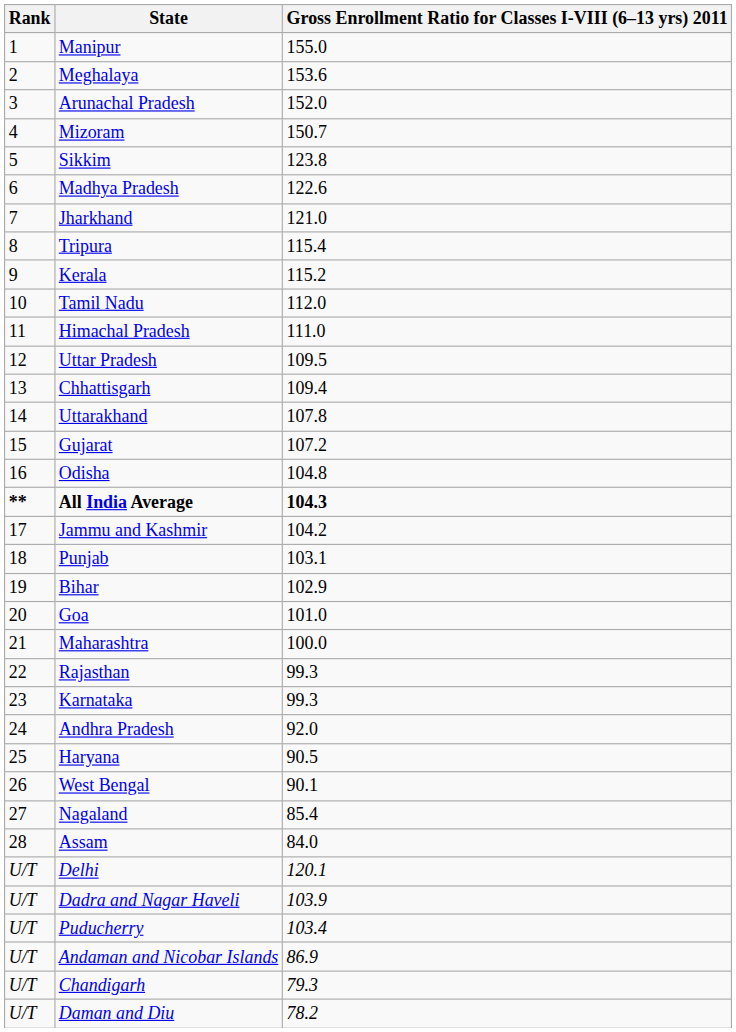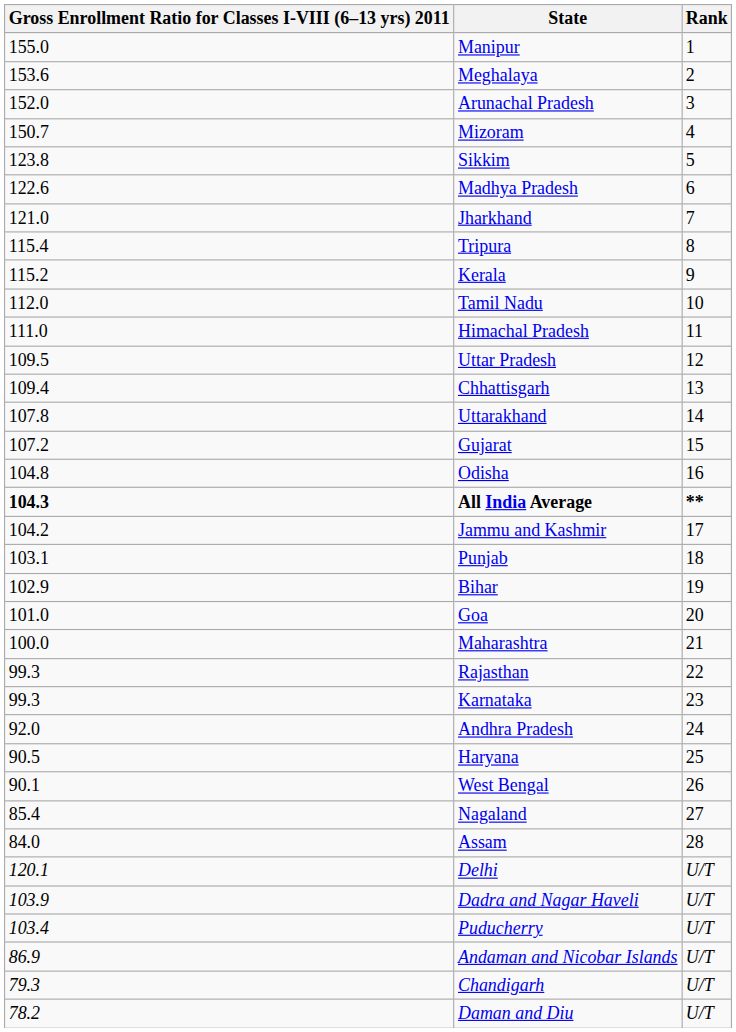columns swapped: Rank <-> Gross Enrollment Ratio for Classes I-VIII (6–13 yrs) 2011
